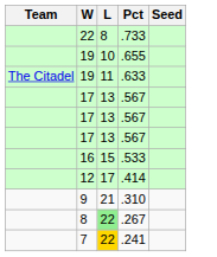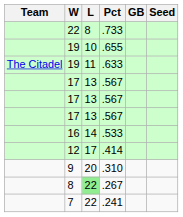+ column: GB
.533 | L: 15 -> 14
.310 | L: 21 -> 20
.241 | L: gold background -> no background
